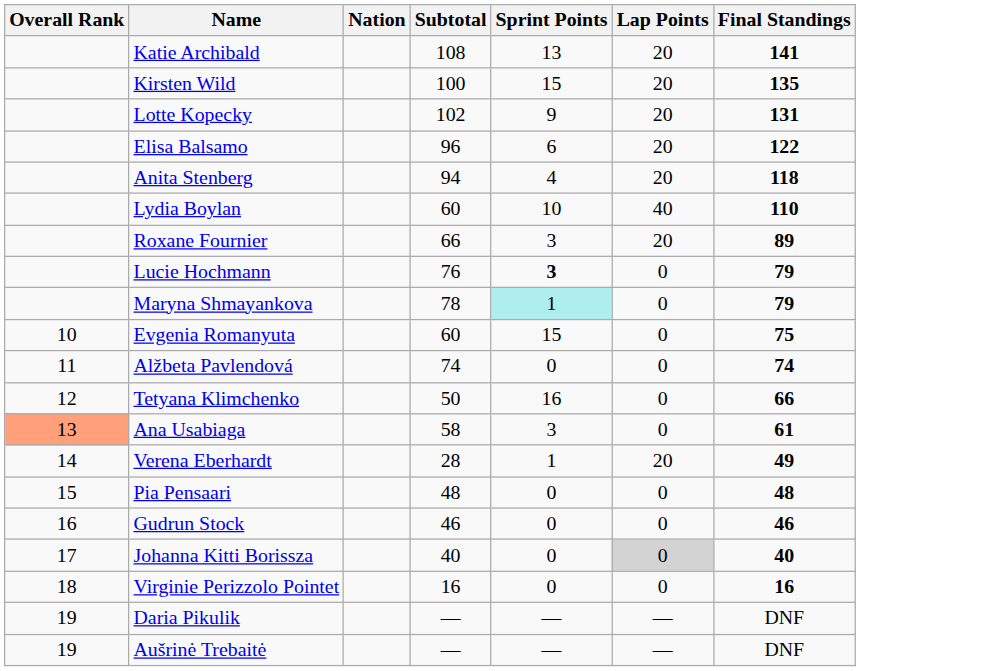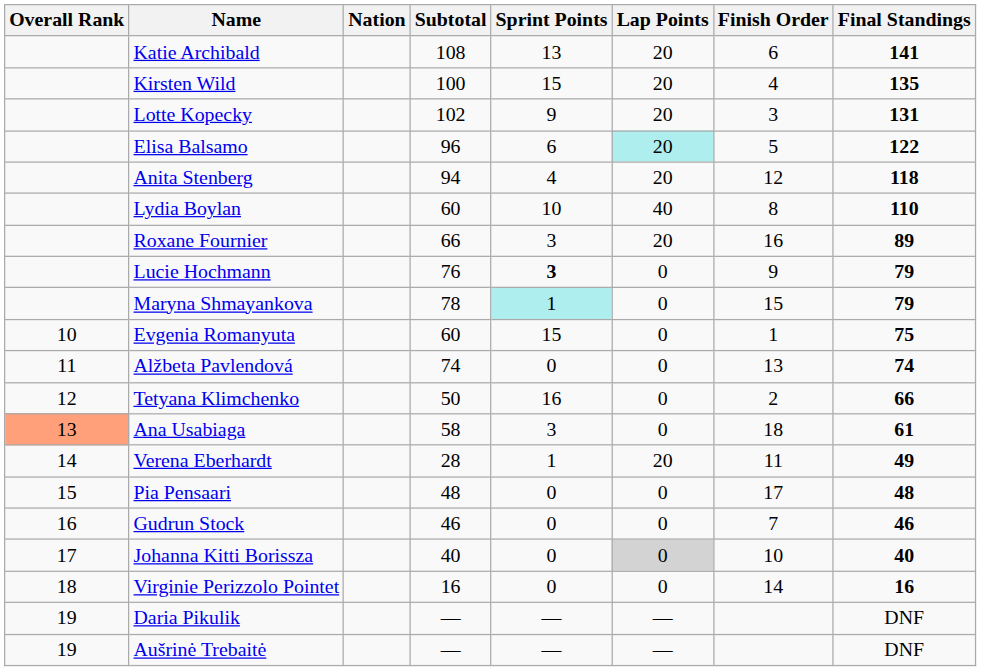+ column: Finish Order | 6 | 4 | 3 | 5 | 12 | 8 | 16 | 9 | 15 | 1 | 13 | 2 | 18 | 11 | 17 | 7 | 10 | 14
Elisa Balsamo | Lap Points: no background -> paleturquoise background
